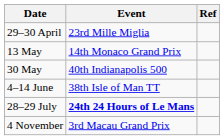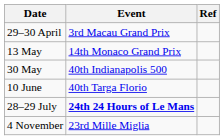29–30 April | Event: 23rd Mille Miglia -> 3rd Macau Grand Prix
- row: 4–14 June | 38th Isle of Man TT
+ row: 10 June | 40th Targa Florio
4 November | Event: 3rd Macau Grand Prix -> 23rd Mille Miglia
